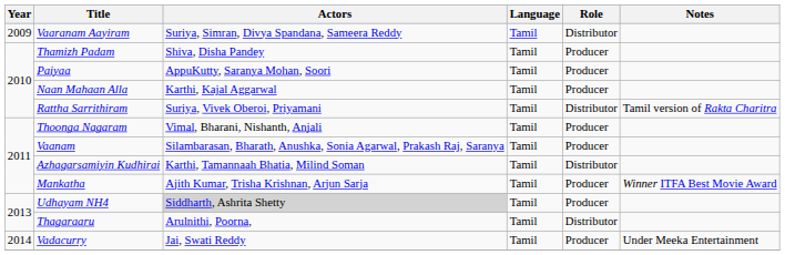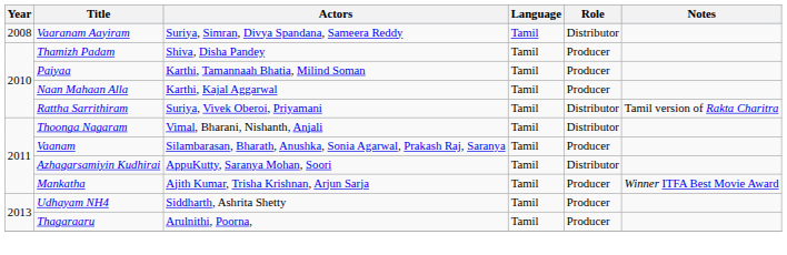Vaaranam Aayiram | Year: 2009 -> 2008
Paiyaa | Actors: AppuKutty, Saranya Mohan, Soori -> Karthi, Tamannaah Bhatia, Milind Soman
Thoonga Nagaram | Role: Producer -> Distributor
Azhagarsamiyin Kudhirai | Actors: Karthi, Tamannaah Bhatia, Milind Soman -> AppuKutty, Saranya Mohan, Soori
Udhayam NH4 | Actors: lightgrey background -> no background
Thagaraaru | Role: Distributor -> Producer
- row: 2014 | Vadacurry | Jai, Swati Reddy | Tamil | Producer | Under Meeka Entertainment
